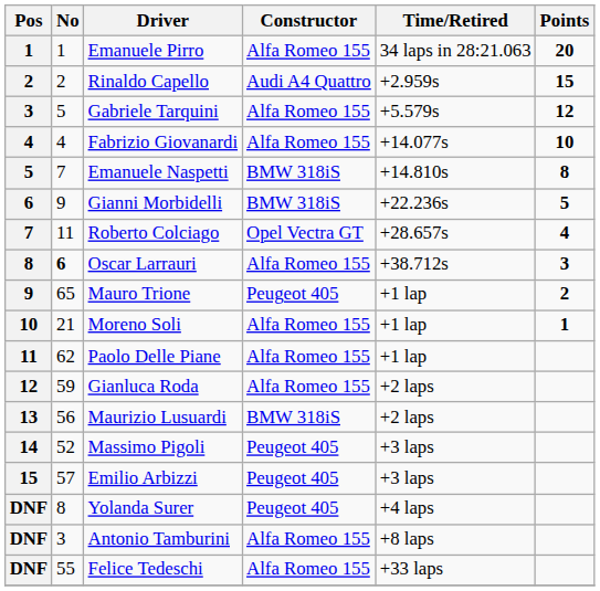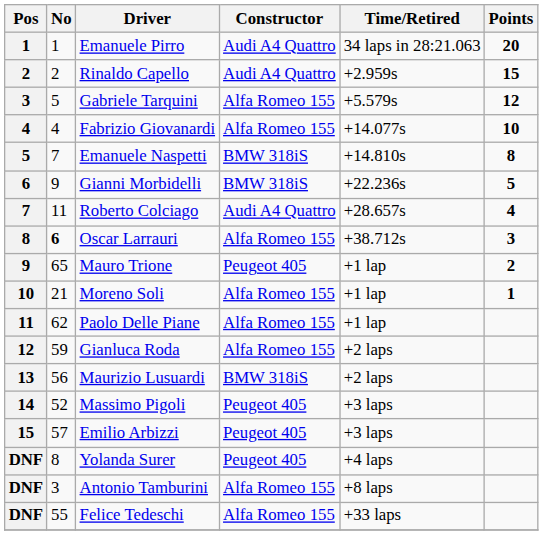Emanuele Pirro | Constructor: Alfa Romeo 155 -> Audi A4 Quattro
Roberto Colciago | Constructor: Opel Vectra GT -> Audi A4 Quattro
